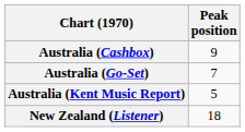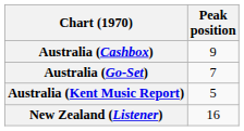New Zealand (Listener) | Peak position: 18 -> 16
